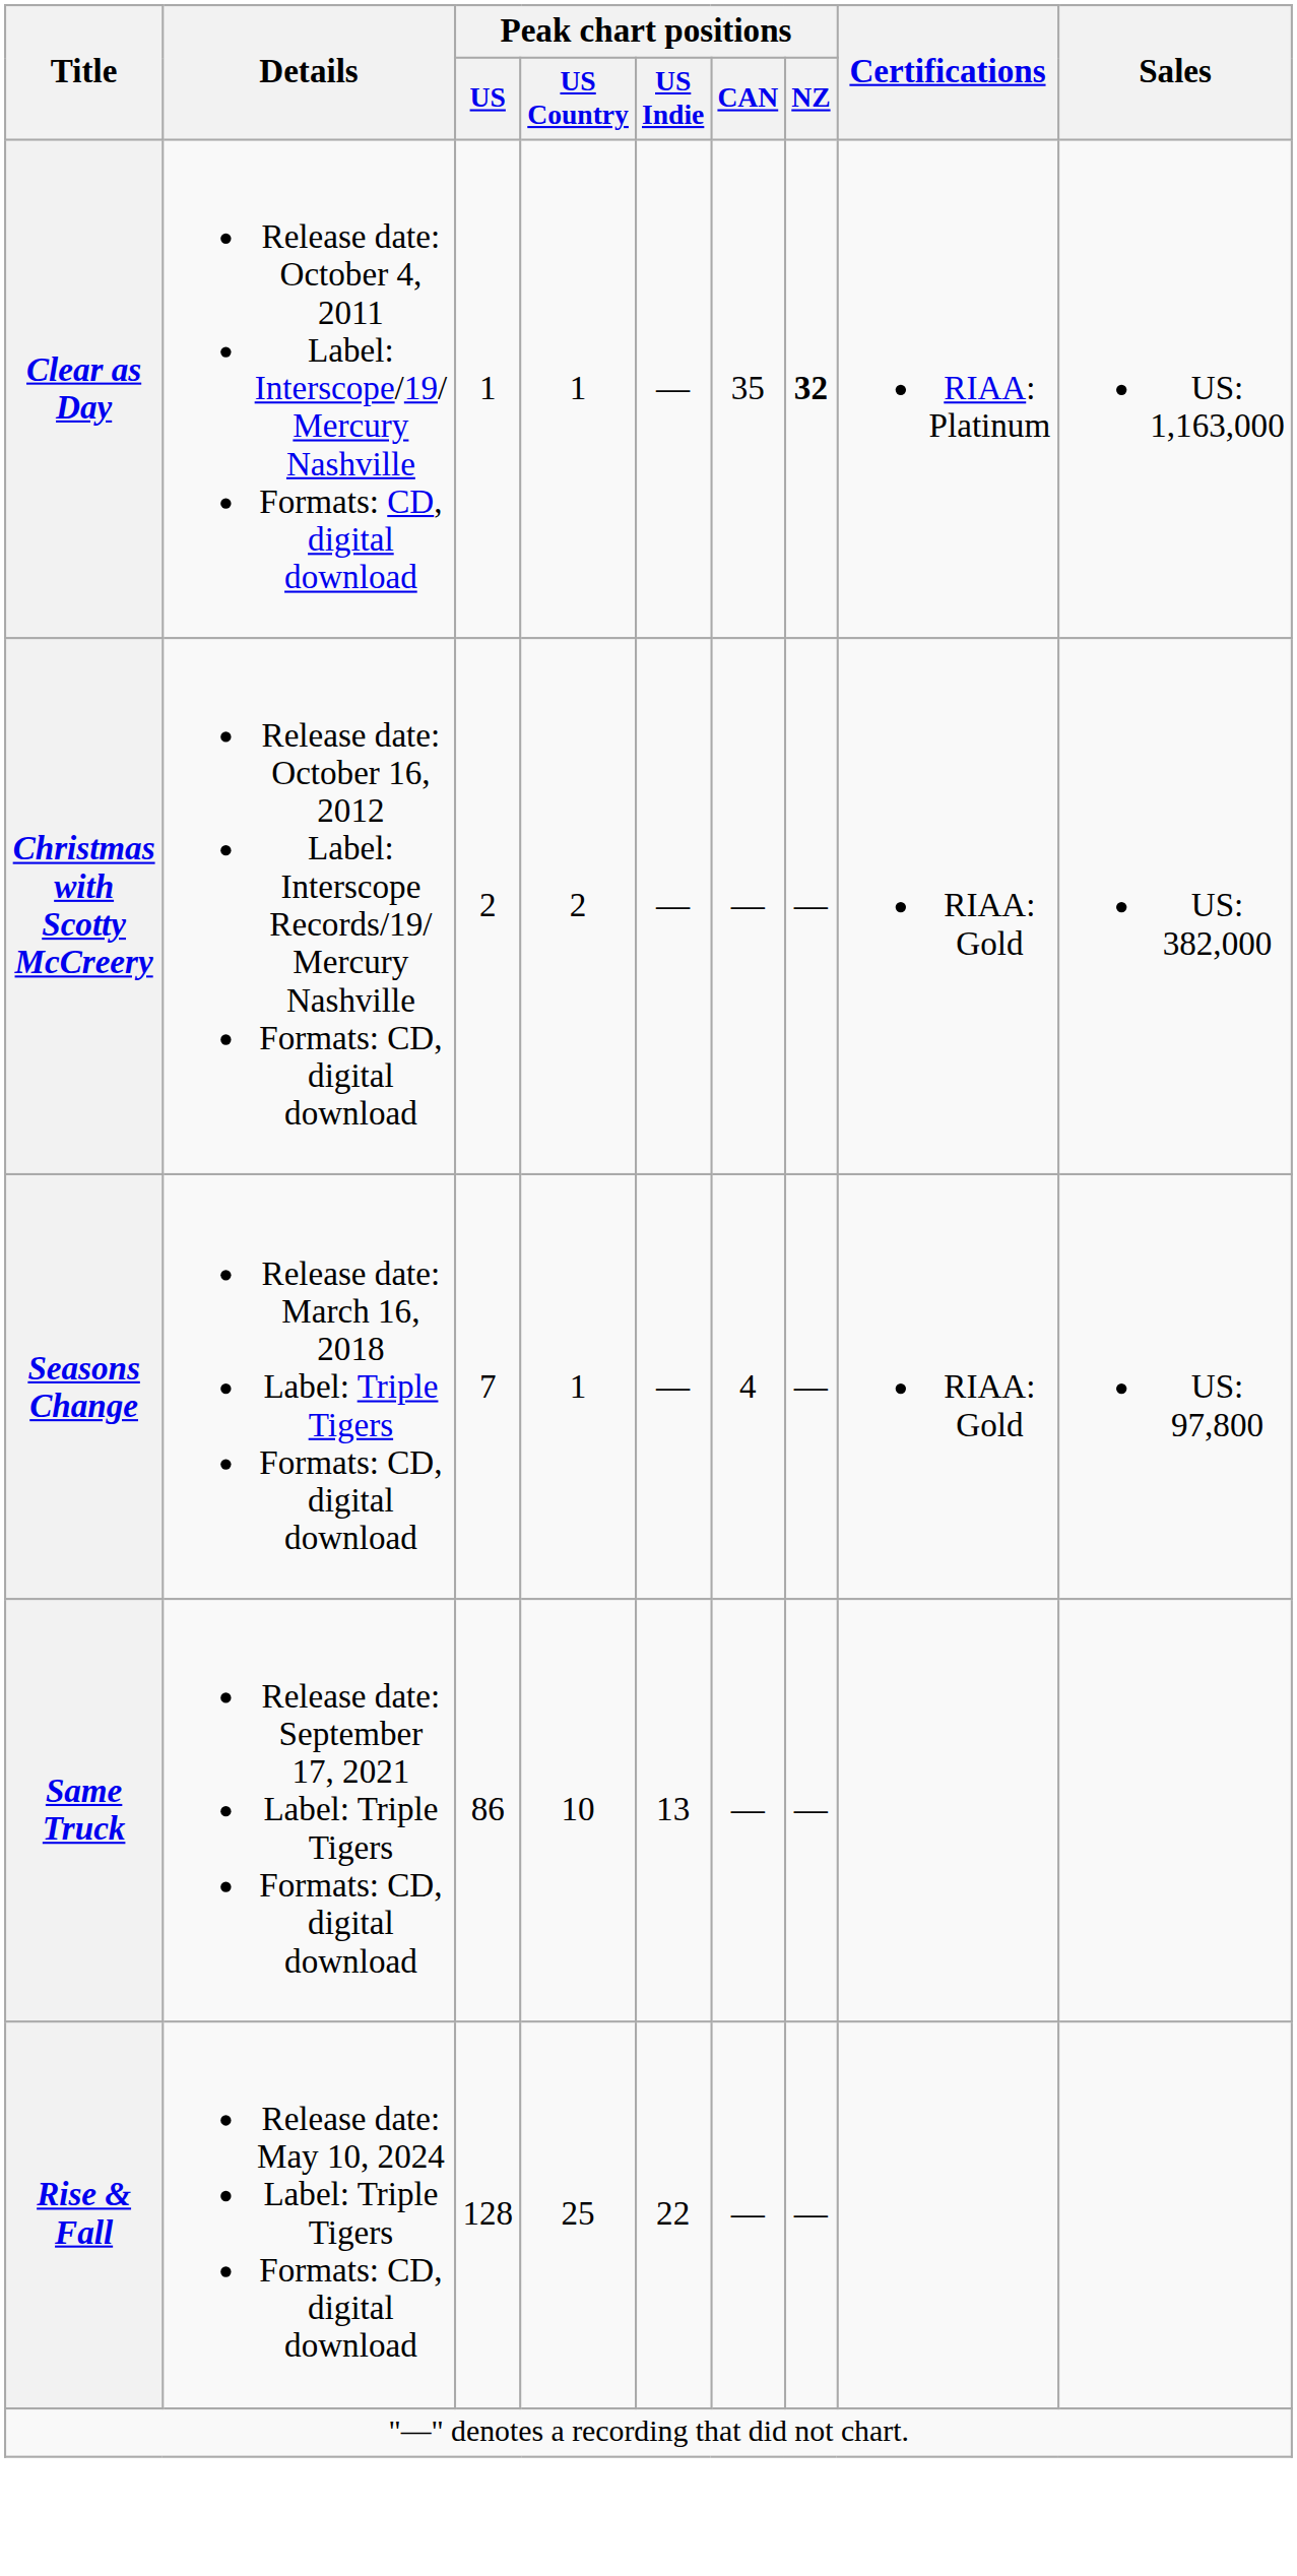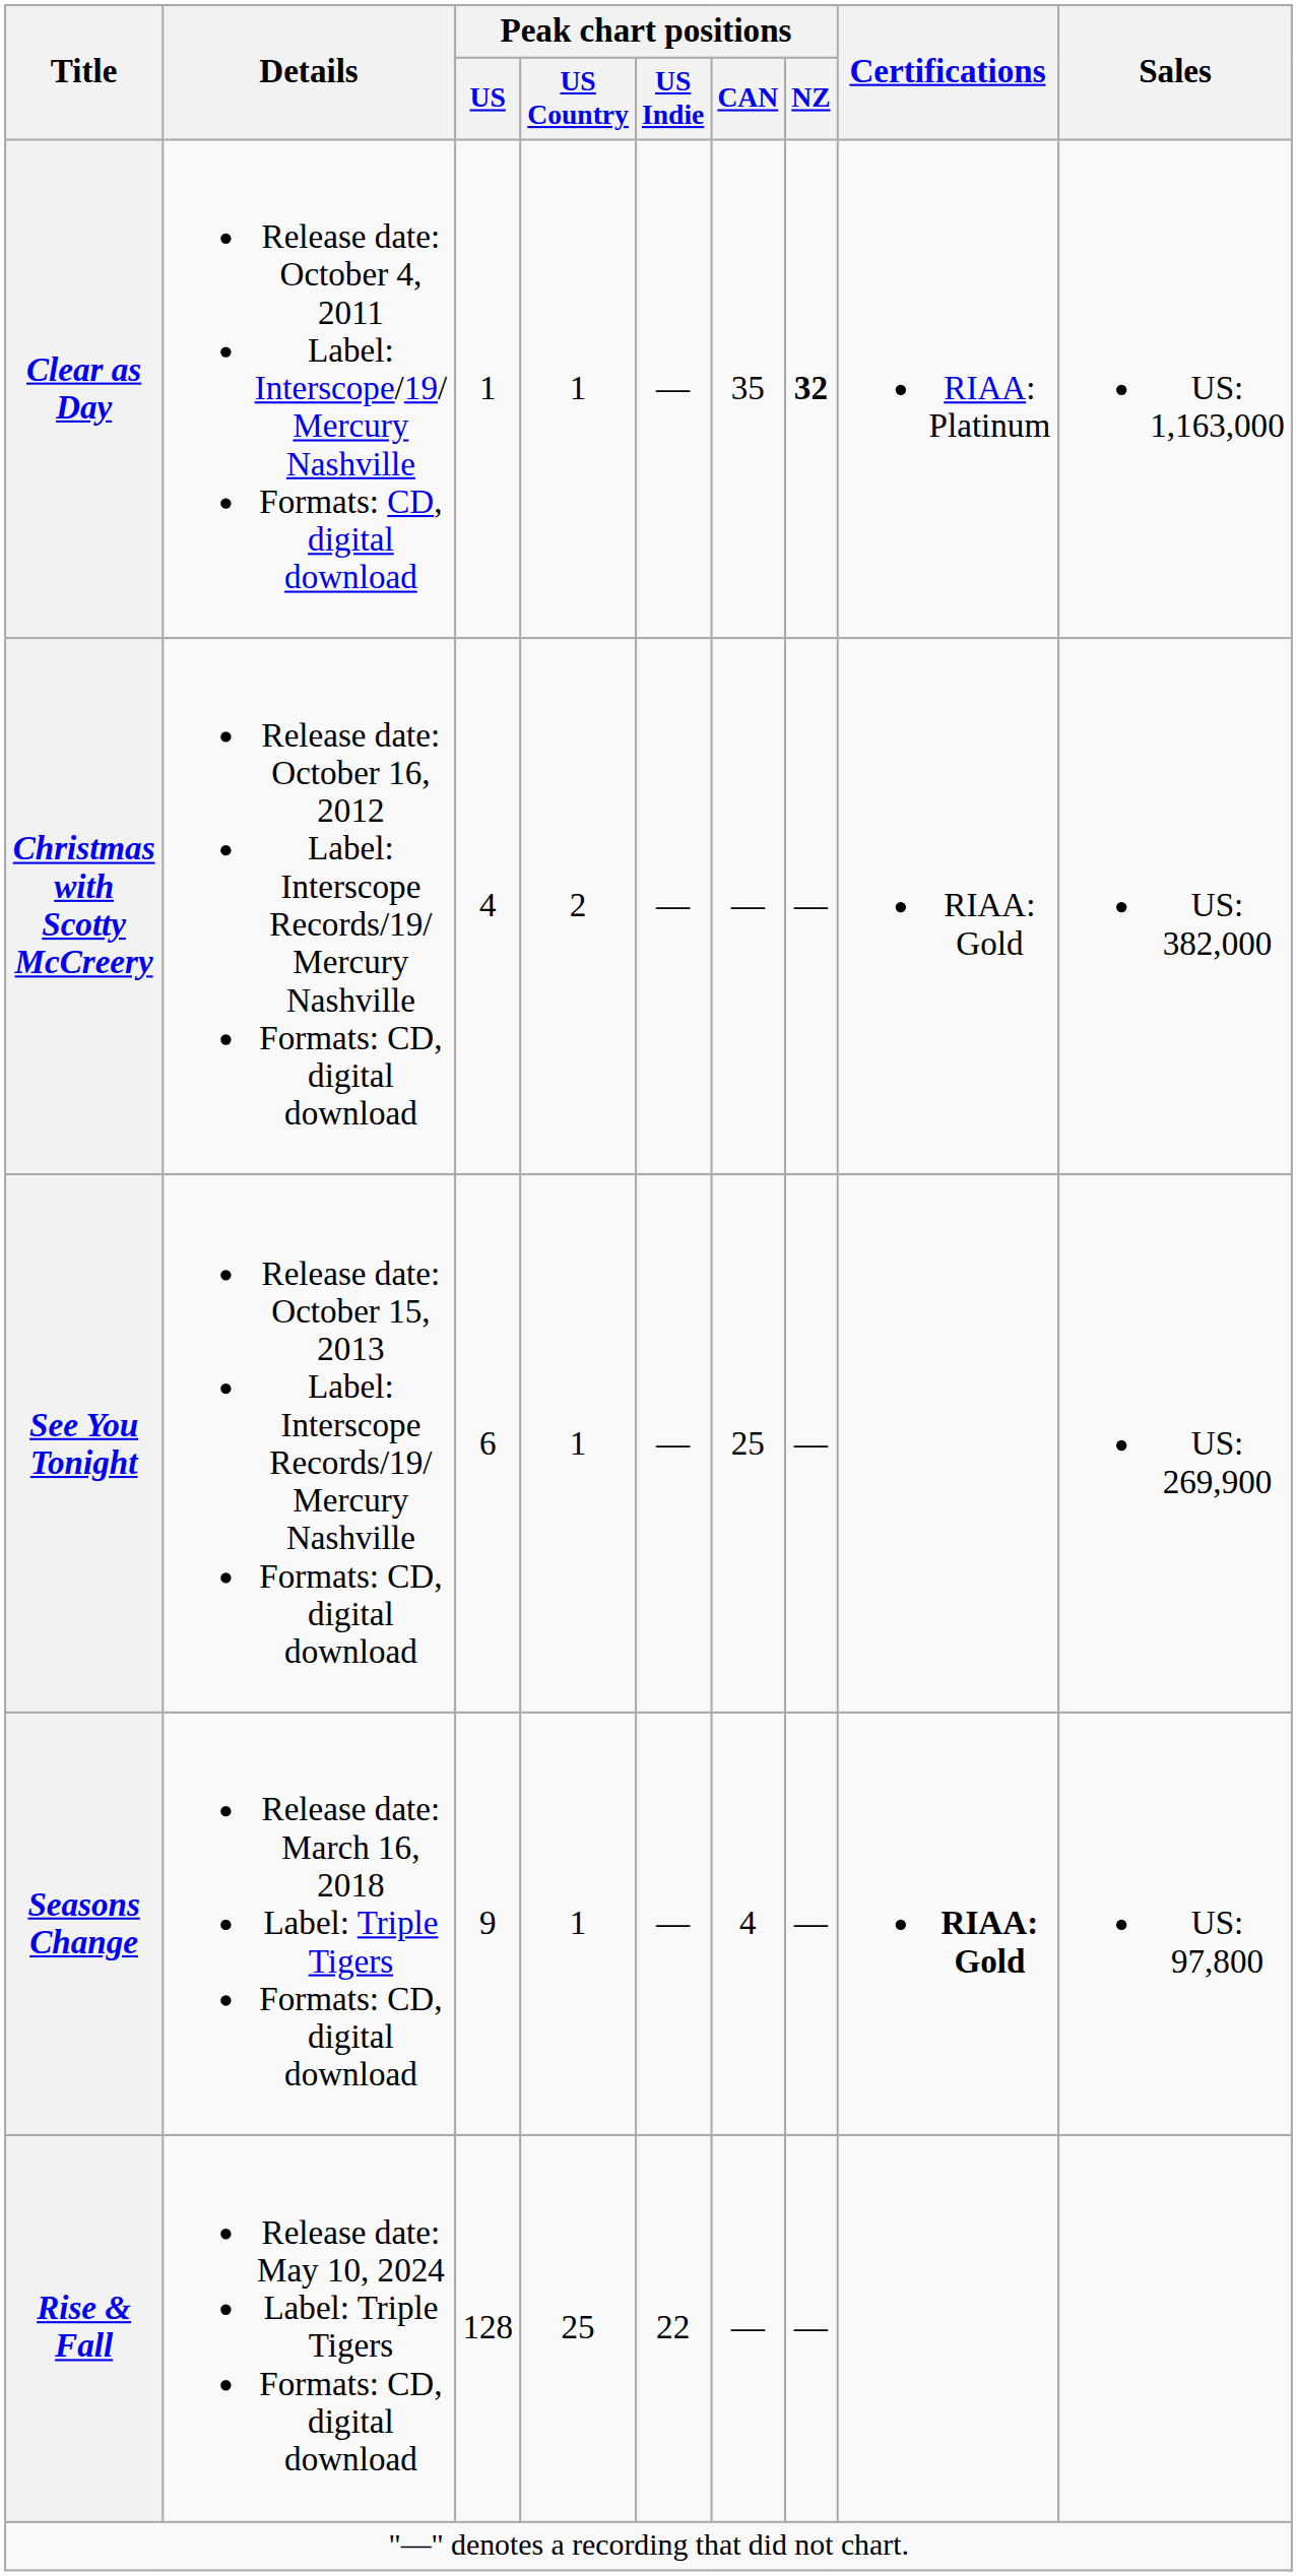Christmas with Scotty McCreery | Peak chart positions / US: 2 -> 4
+ row: See You Tonight | Release date: October 15, 2013 Label: Interscope Records/19/ Mercury Nashville Formats: CD, digital download | 6 | 1 | — | 25 | — | US: 269,900
Seasons Change | Peak chart positions / US: 7 -> 9
Seasons Change | Certifications: normal -> bold
- row: Same Truck | Release date: September 17, 2021 Label: Triple Tigers Formats: CD, digital download | 86 | 10 | 13 | — | —
